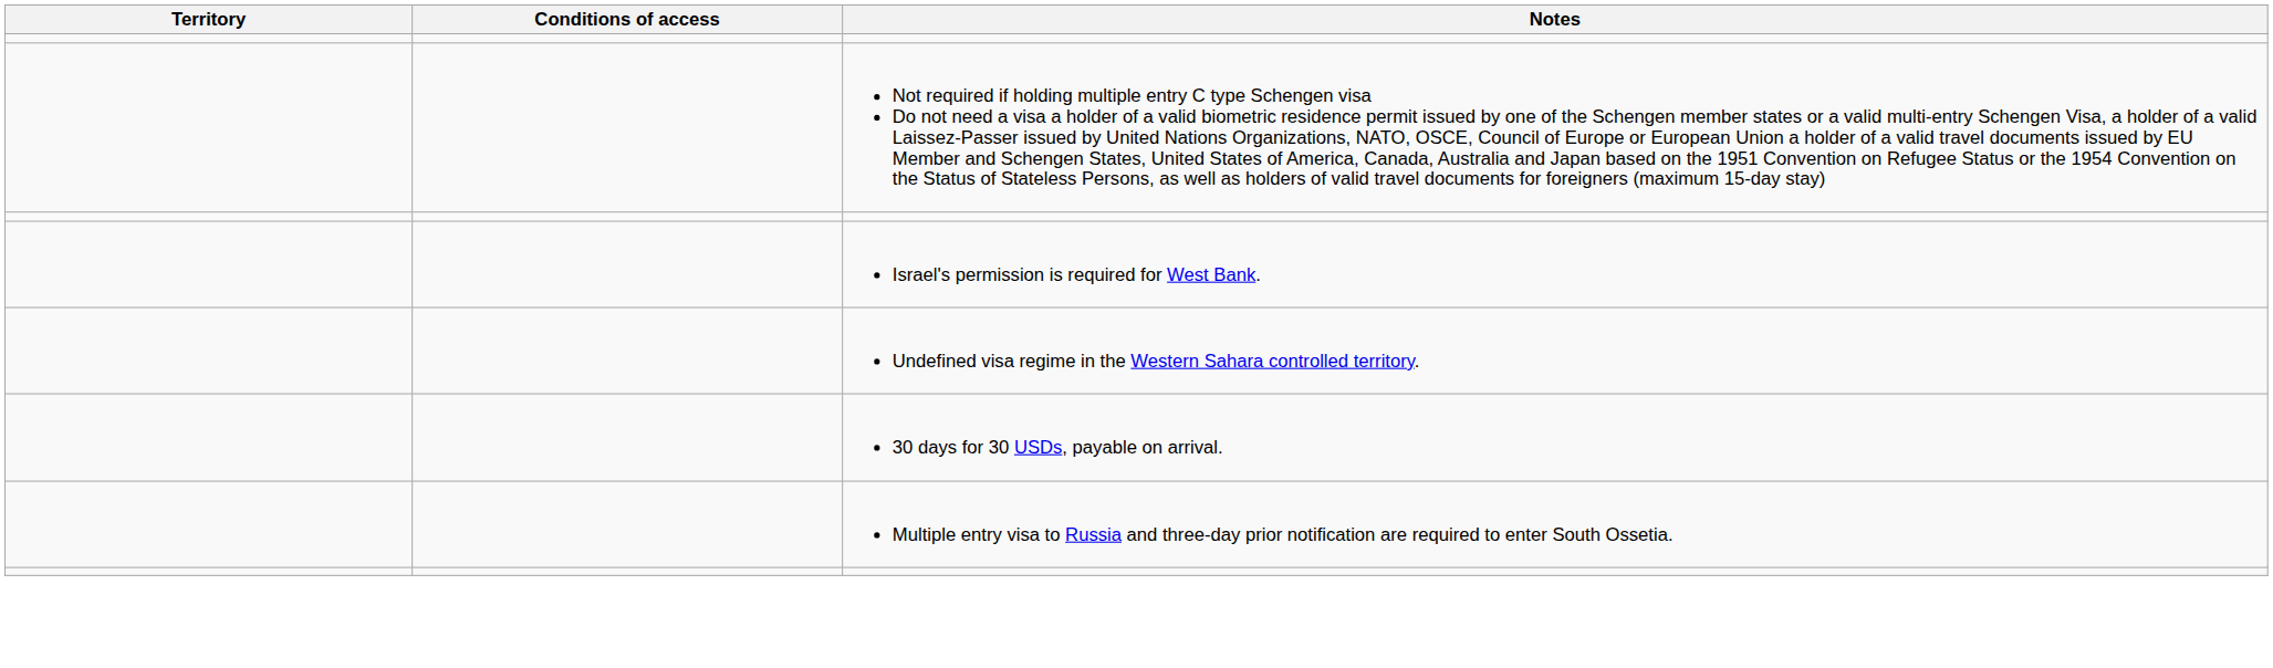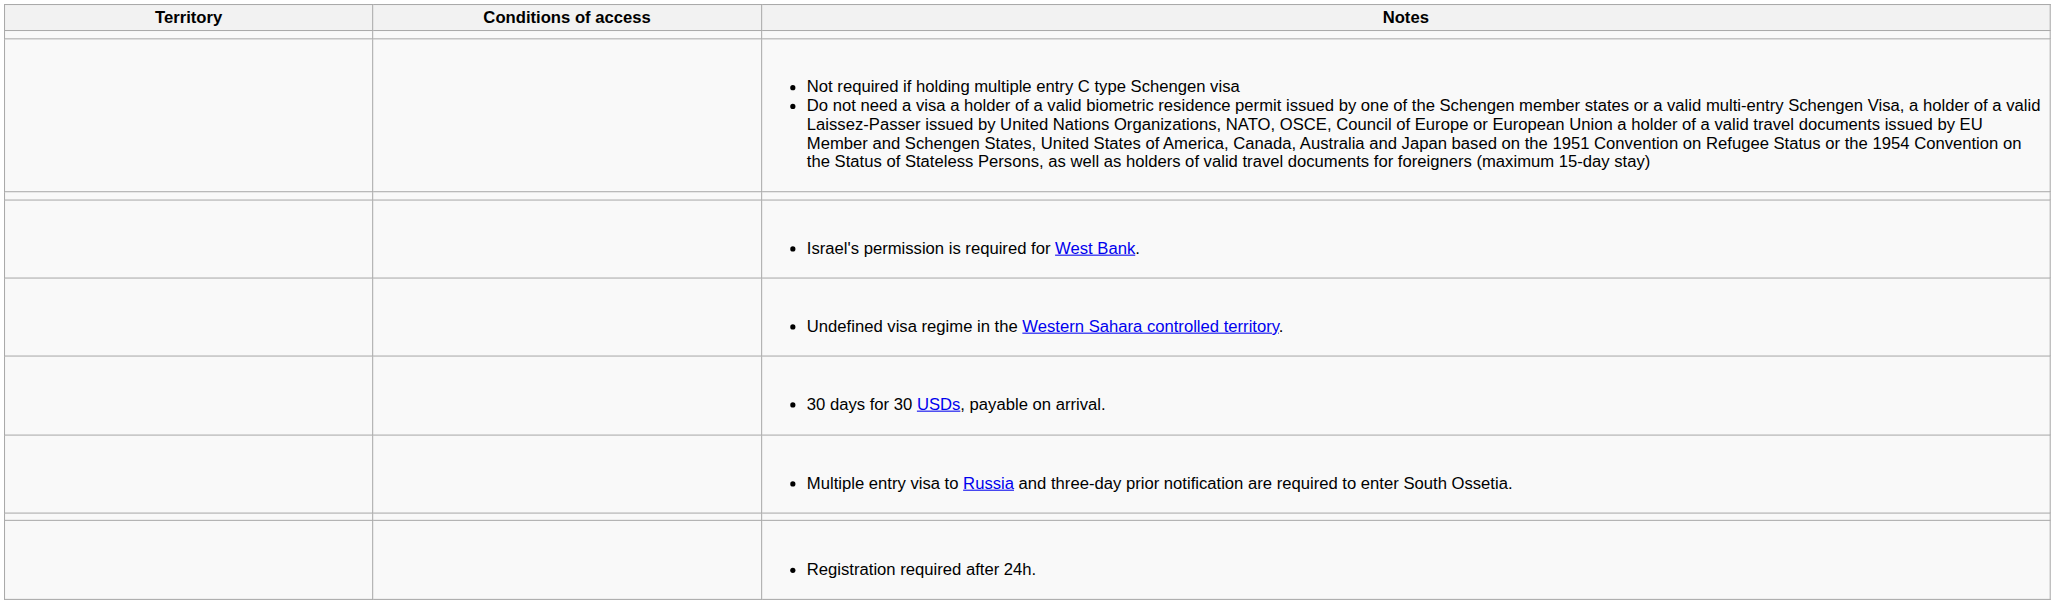+ row: Registration required after 24h.
